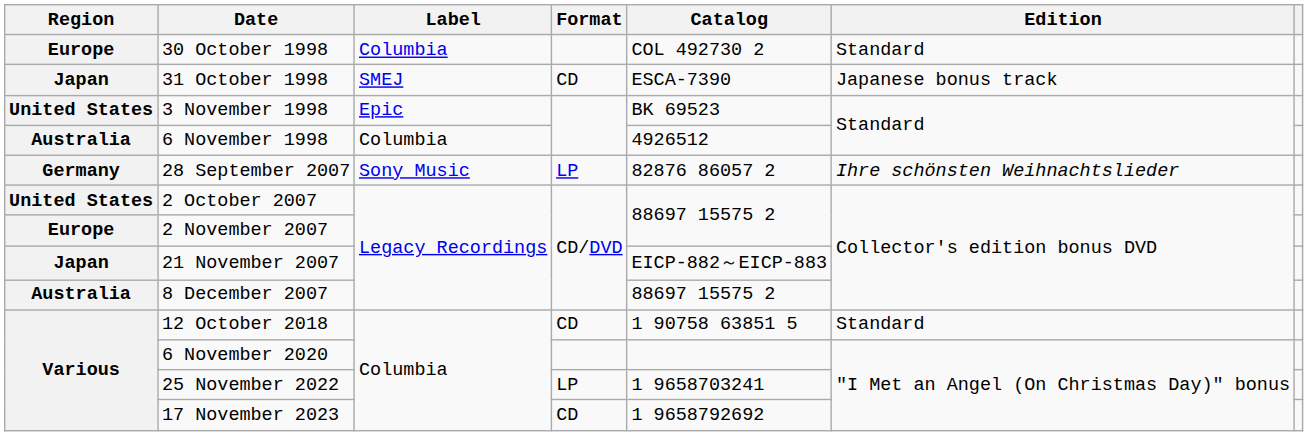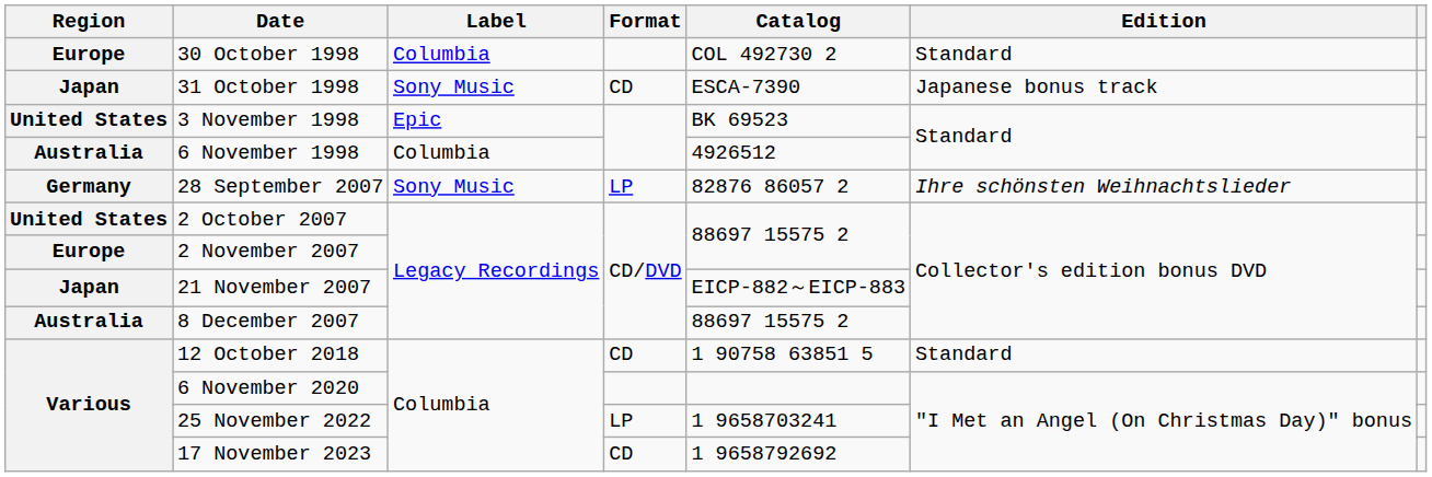31 October 1998 | Label: SMEJ -> Sony Music
